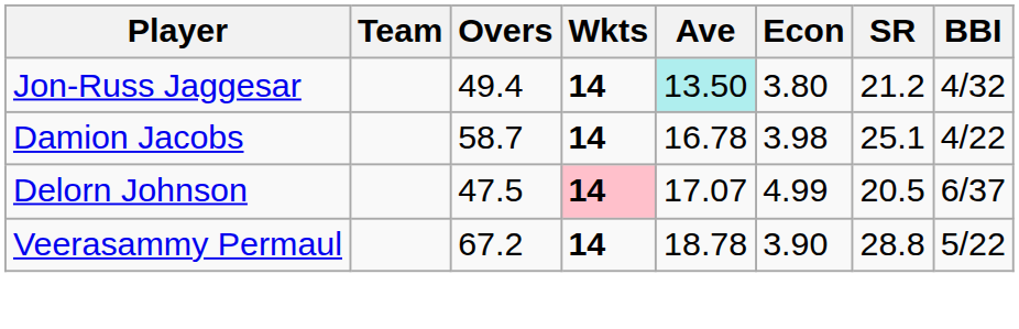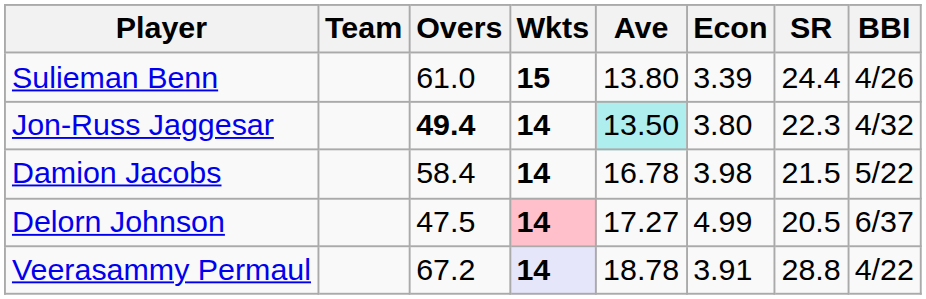+ row: Sulieman Benn | 61.0 | 15 | 13.80 | 3.39 | 24.4 | 4/26
Jon-Russ Jaggesar | Overs: normal -> bold
Jon-Russ Jaggesar | SR: 21.2 -> 22.3
Damion Jacobs | Overs: 58.7 -> 58.4
Damion Jacobs | SR: 25.1 -> 21.5
Damion Jacobs | BBI: 4/22 -> 5/22
Delorn Johnson | Ave: 17.07 -> 17.27
Veerasammy Permaul | Wkts: no background -> lavender background
Veerasammy Permaul | Econ: 3.90 -> 3.91
Veerasammy Permaul | BBI: 5/22 -> 4/22
